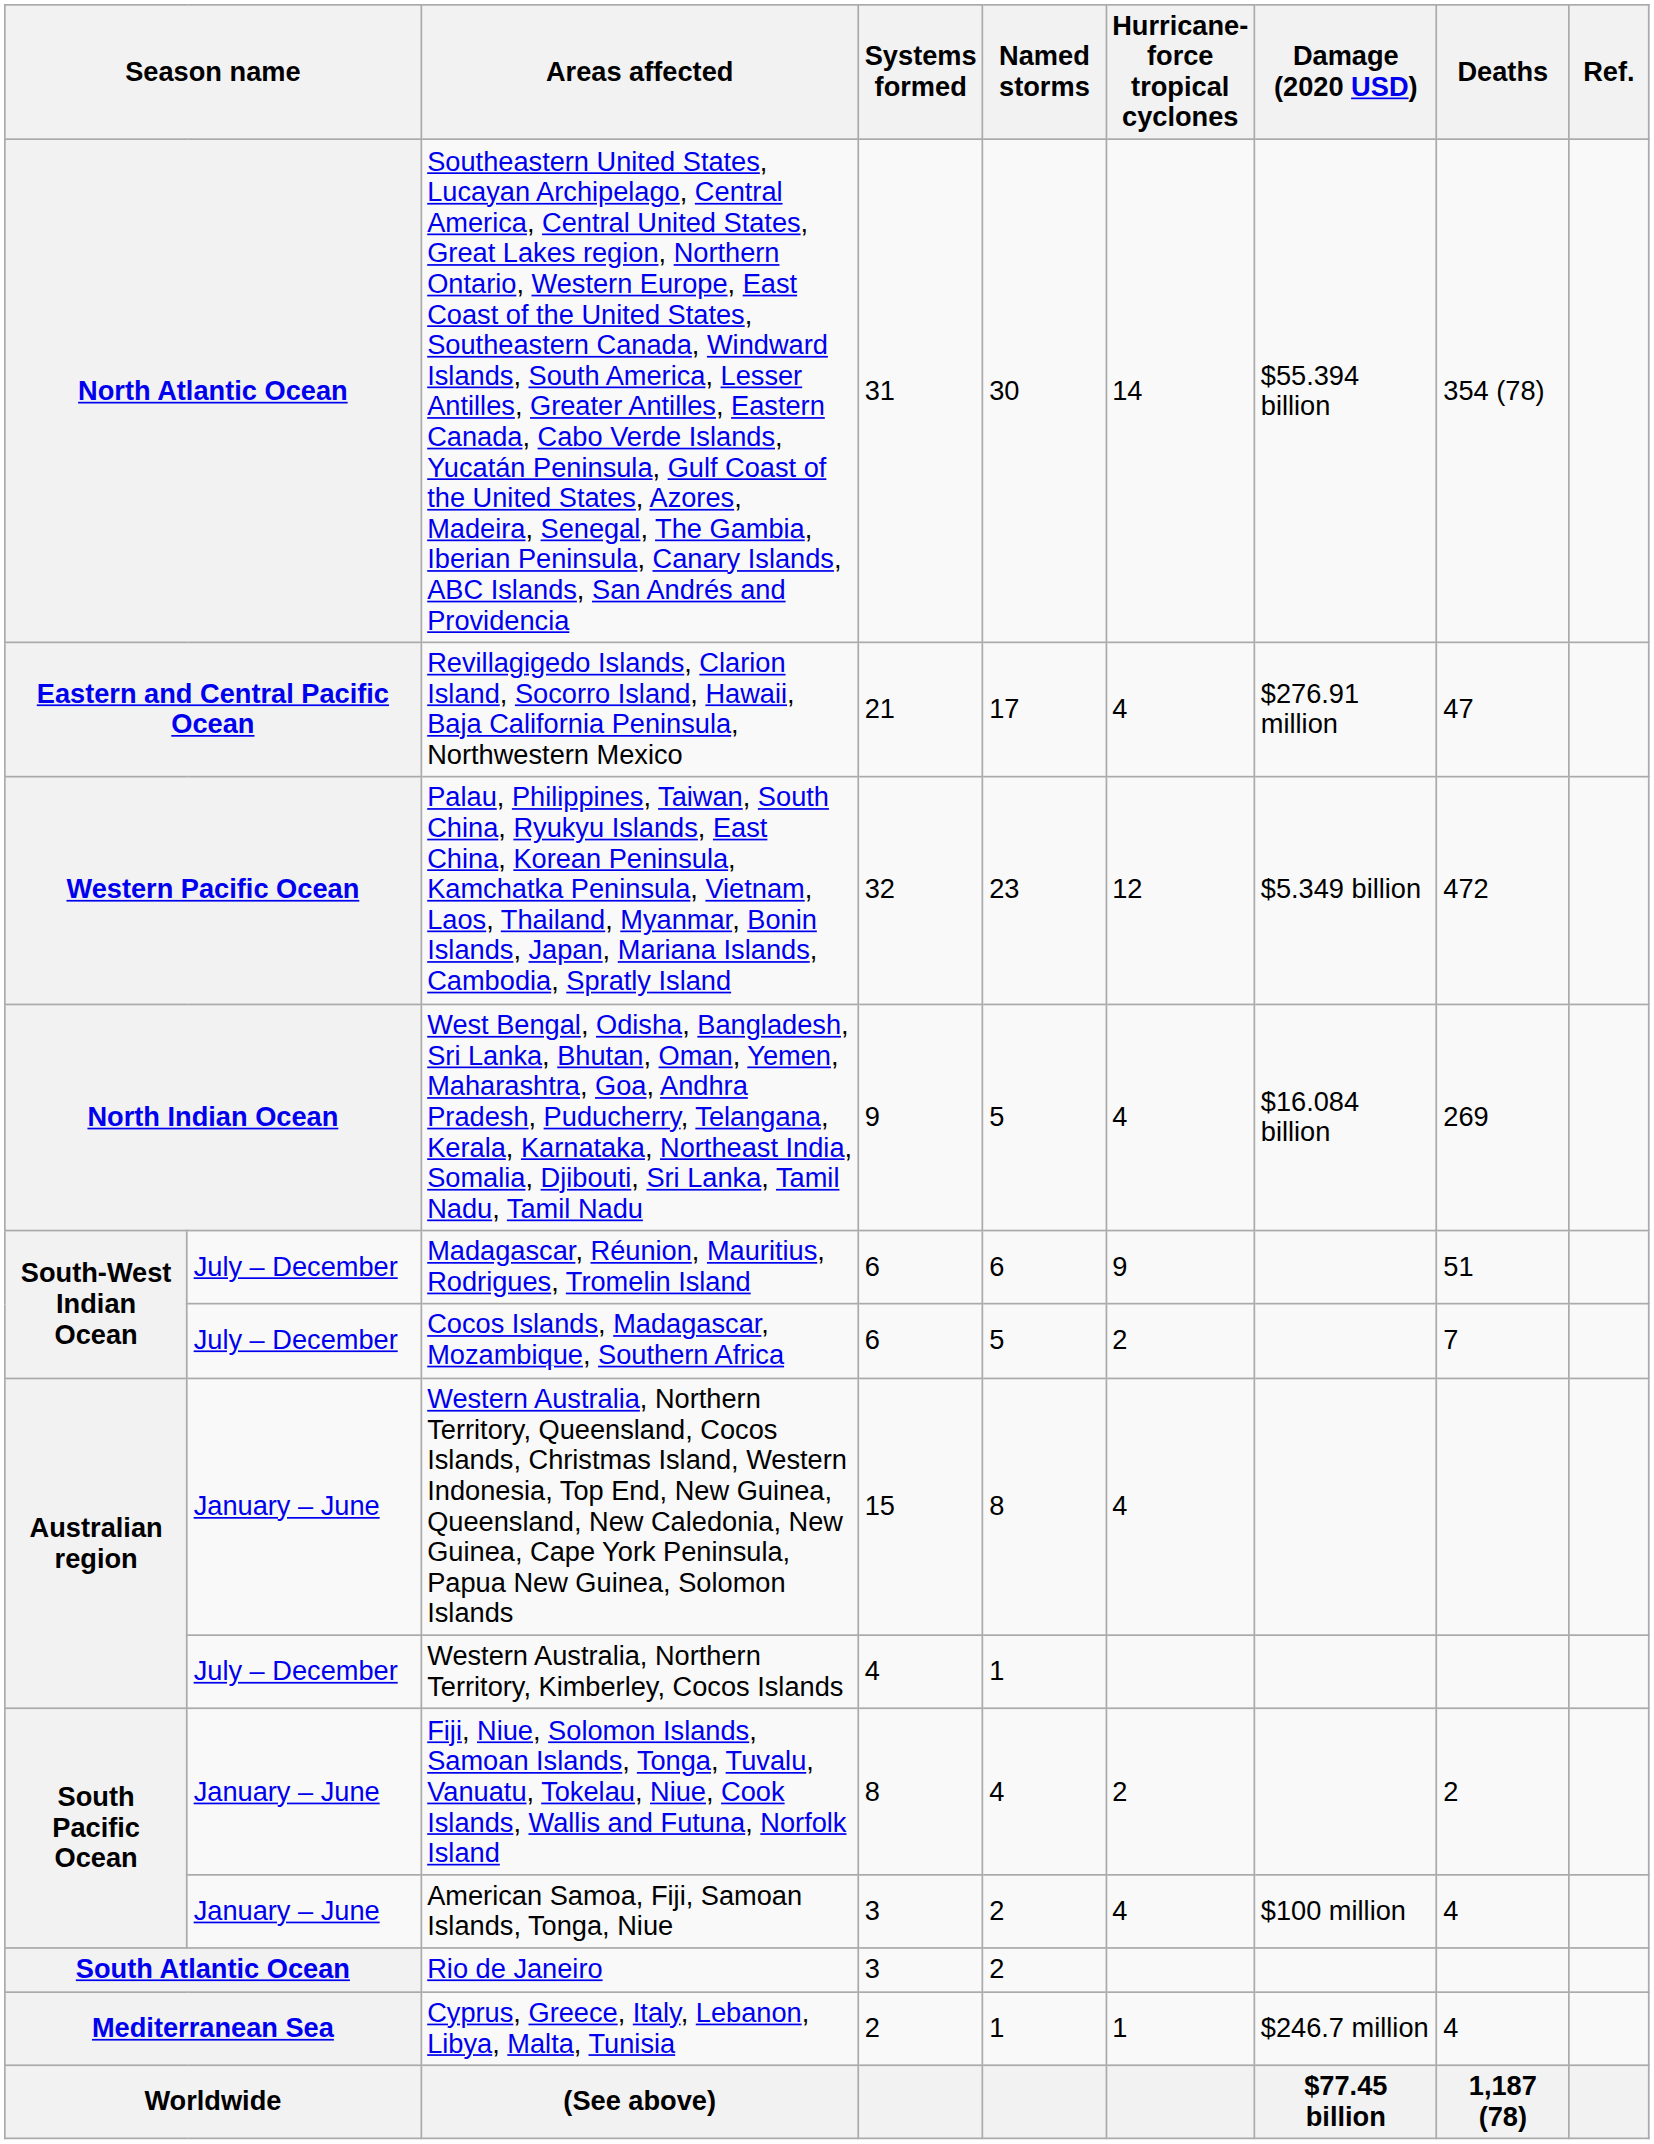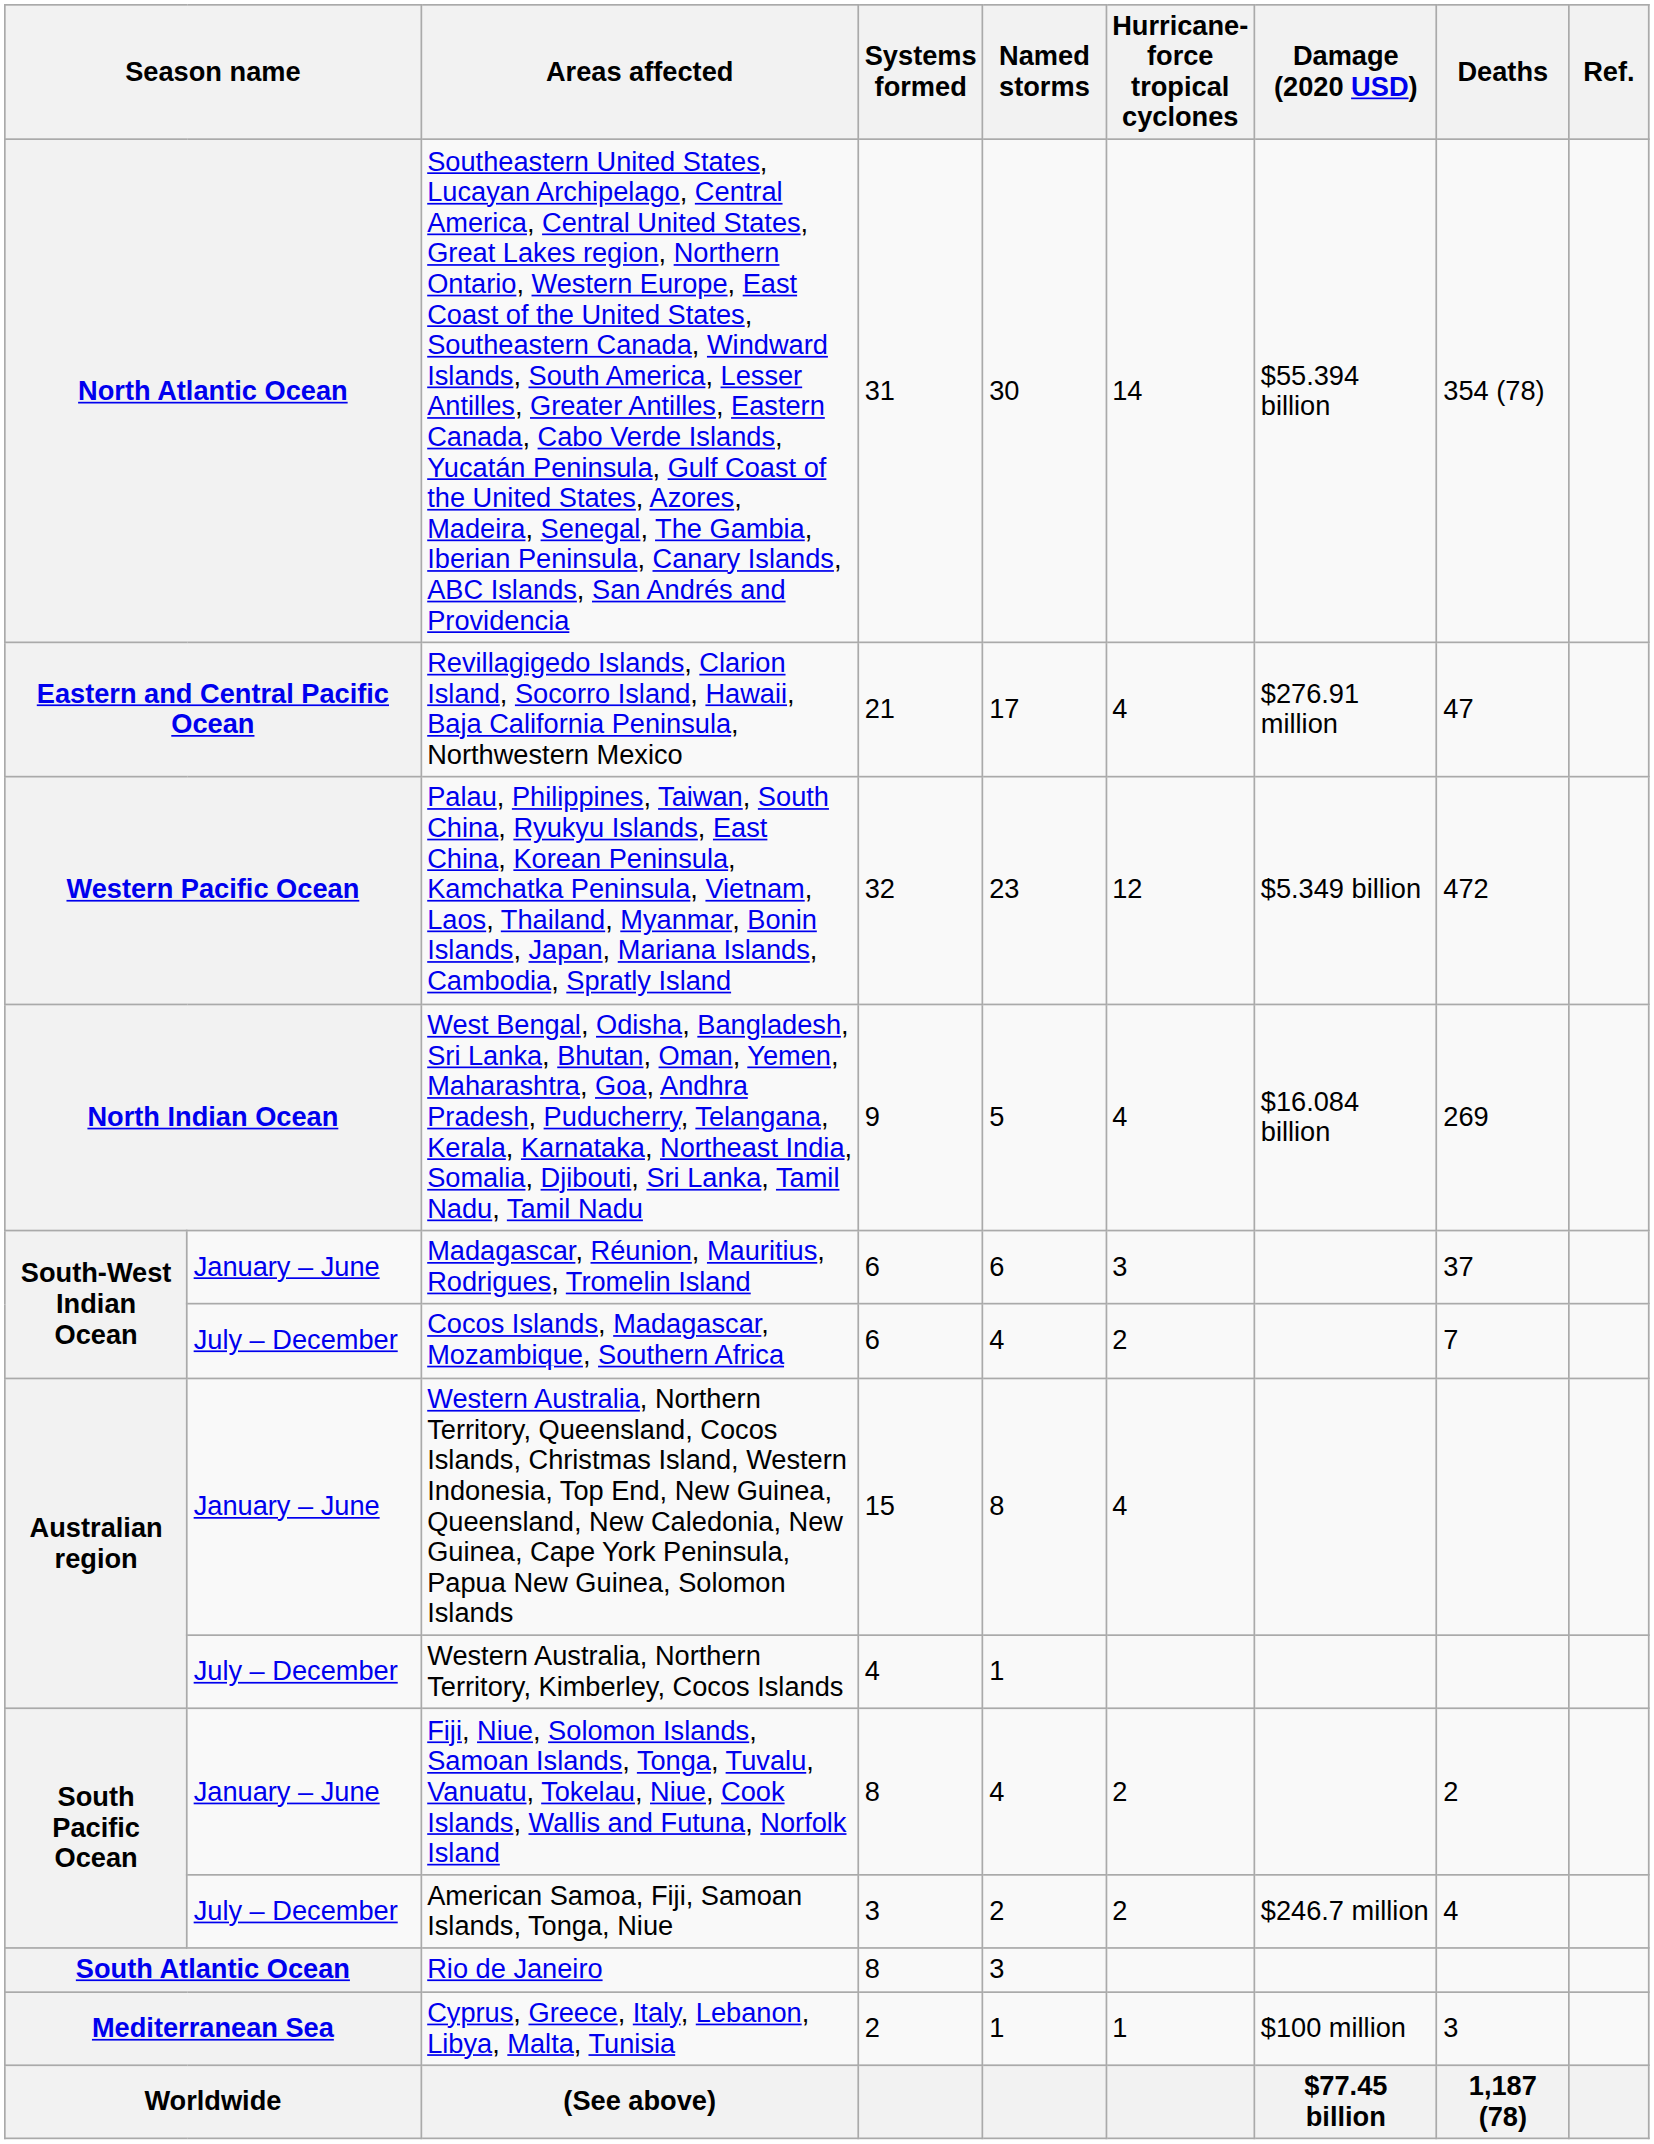Madagascar, Réunion, Mauritius, Rodrigues, Tromelin Island | column 2: July – December -> January – June
Madagascar, Réunion, Mauritius, Rodrigues, Tromelin Island | Hurricane-force tropical cyclones: 9 -> 3
Madagascar, Réunion, Mauritius, Rodrigues, Tromelin Island | Deaths: 51 -> 37
Cocos Islands, Madagascar, Mozambique, Southern Africa | Named storms: 5 -> 4
American Samoa, Fiji, Samoan Islands, Tonga, Niue | column 2: January – June -> July – December
American Samoa, Fiji, Samoan Islands, Tonga, Niue | Hurricane-force tropical cyclones: 4 -> 2
American Samoa, Fiji, Samoan Islands, Tonga, Niue | Damage (2020 USD): $100 million -> $246.7 million
Rio de Janeiro | Systems formed: 3 -> 8
Rio de Janeiro | Named storms: 2 -> 3
Cyprus, Greece, Italy, Lebanon, Libya, Malta, Tunisia | Damage (2020 USD): $246.7 million -> $100 million
Cyprus, Greece, Italy, Lebanon, Libya, Malta, Tunisia | Deaths: 4 -> 3
